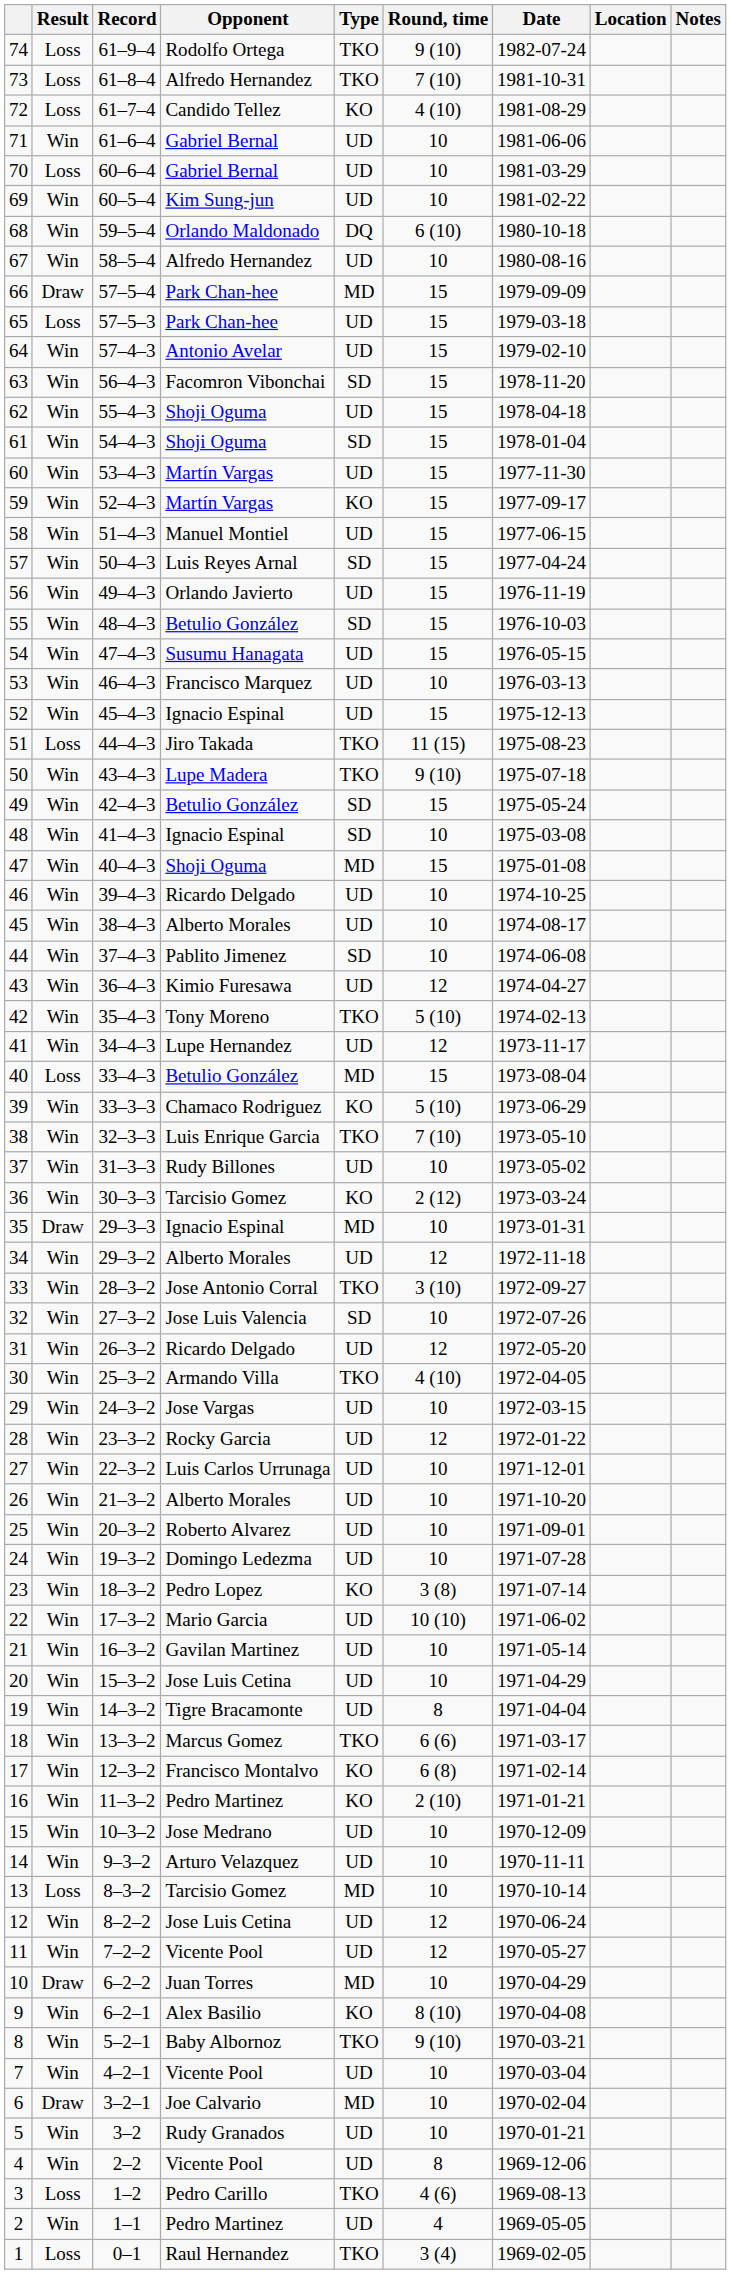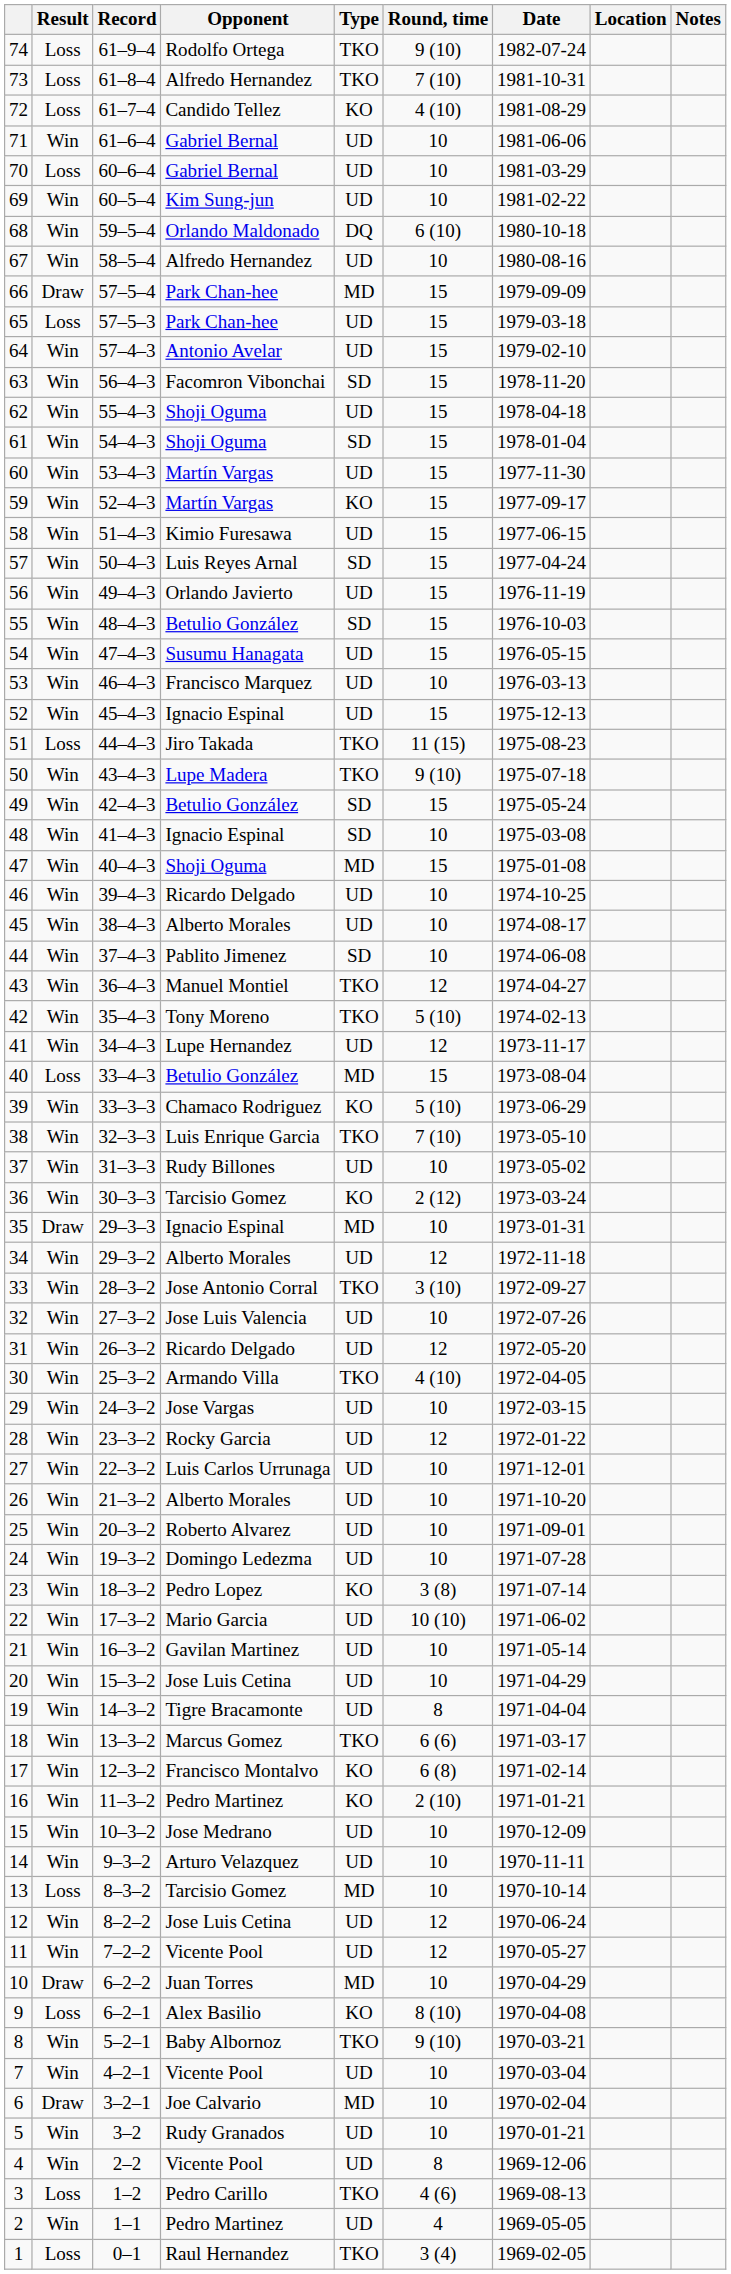58 | Opponent: Manuel Montiel -> Kimio Furesawa
43 | Opponent: Kimio Furesawa -> Manuel Montiel
43 | Type: UD -> TKO
32 | Type: SD -> UD
9 | Result: Win -> Loss
